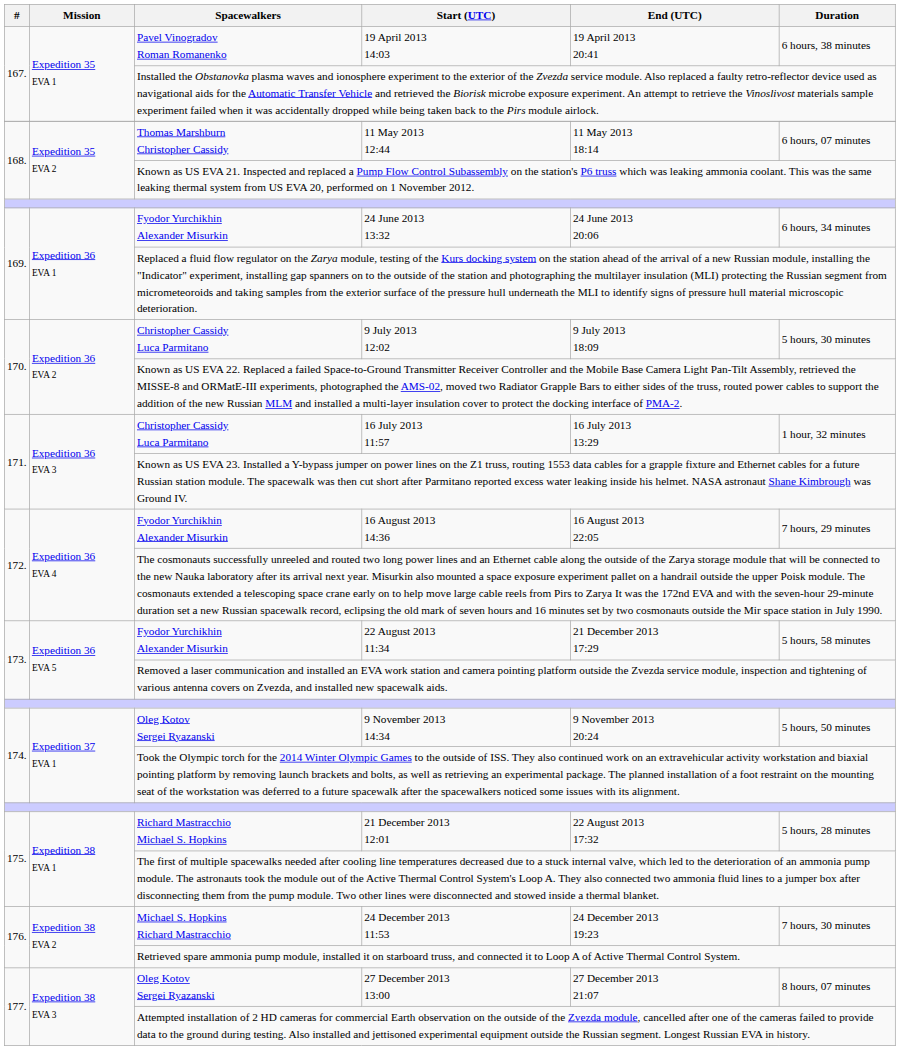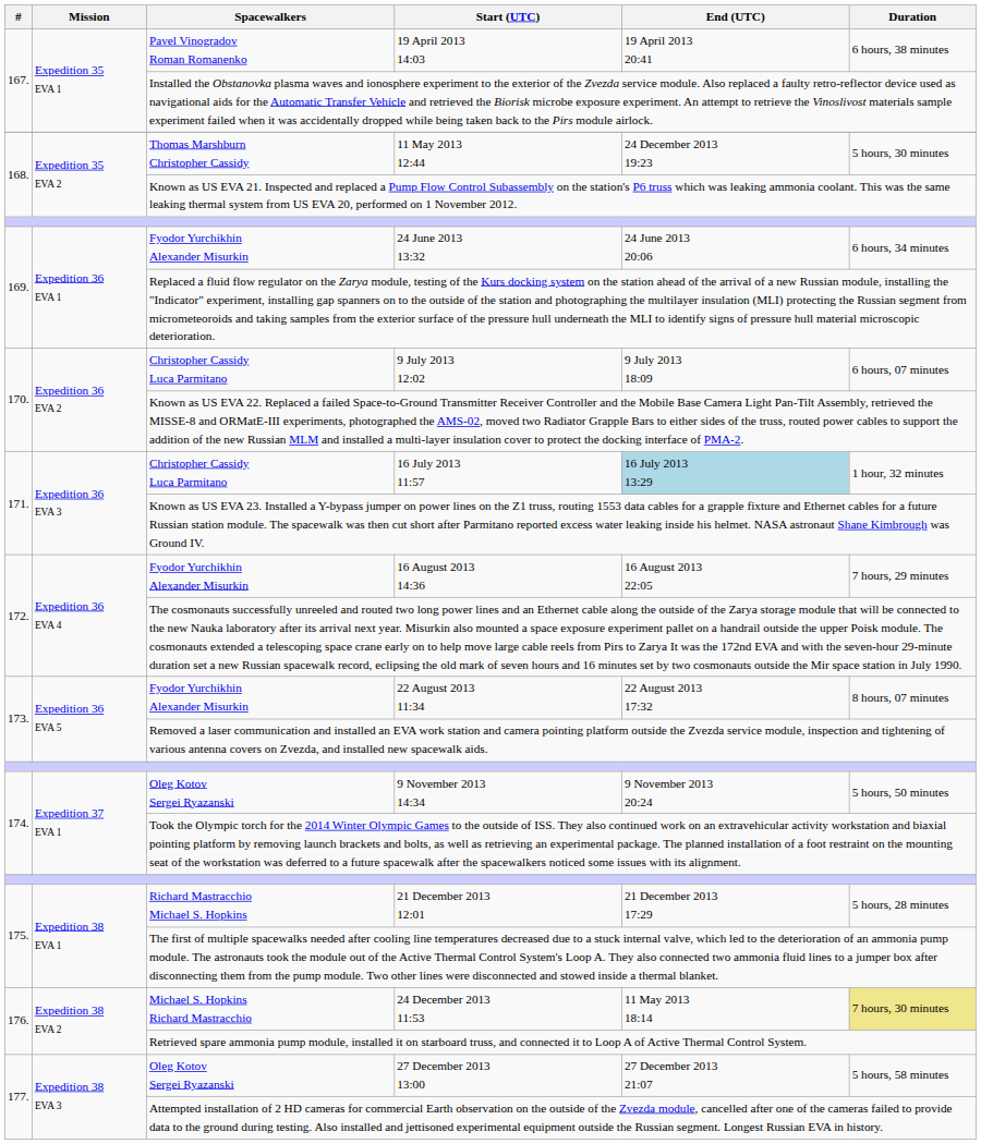11 May 2013 12:44 | End (UTC): 11 May 2013 18:14 -> 24 December 2013 19:23
11 May 2013 12:44 | Duration: 6 hours, 07 minutes -> 5 hours, 30 minutes
9 July 2013 12:02 | Duration: 5 hours, 30 minutes -> 6 hours, 07 minutes
16 July 2013 11:57 | End (UTC): no background -> lightblue background
22 August 2013 11:34 | End (UTC): 21 December 2013 17:29 -> 22 August 2013 17:32
22 August 2013 11:34 | Duration: 5 hours, 58 minutes -> 8 hours, 07 minutes
21 December 2013 12:01 | End (UTC): 22 August 2013 17:32 -> 21 December 2013 17:29
24 December 2013 11:53 | End (UTC): 24 December 2013 19:23 -> 11 May 2013 18:14
24 December 2013 11:53 | Duration: no background -> khaki background
27 December 2013 13:00 | Duration: 8 hours, 07 minutes -> 5 hours, 58 minutes
